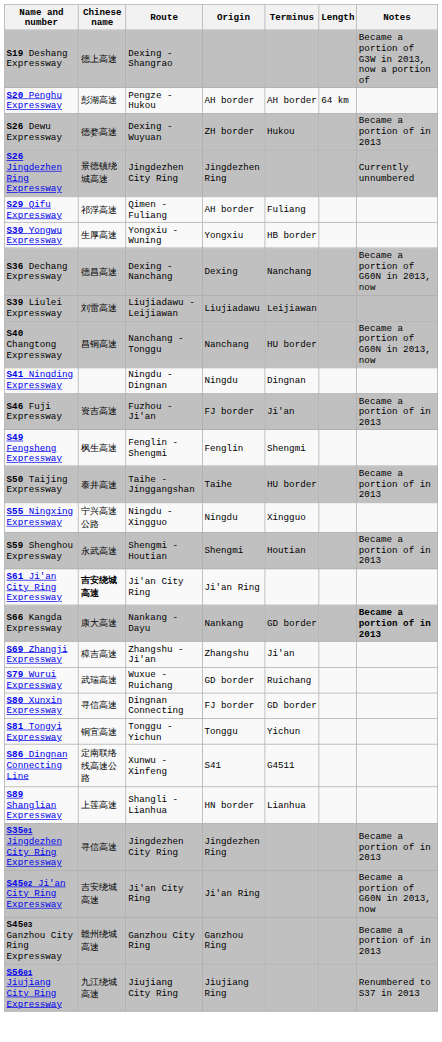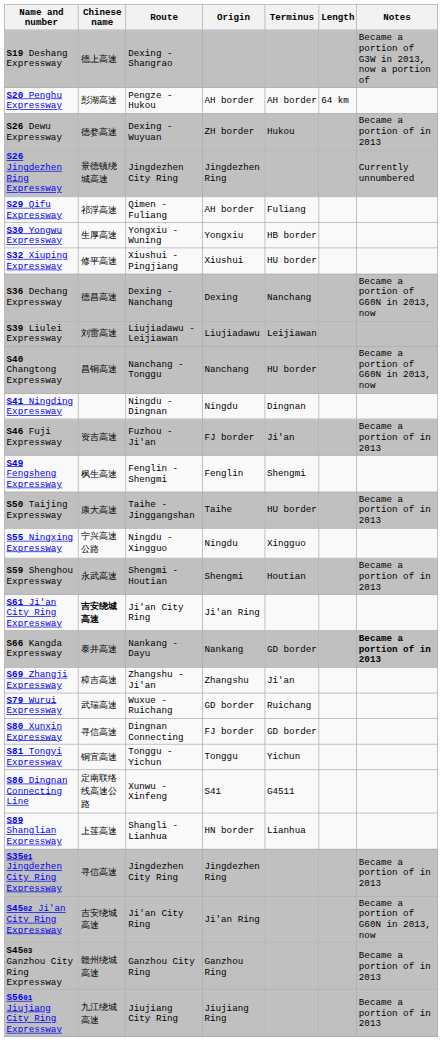+ row: S32 Xiuping Expressway | 修平高速 | Xiushui - Pingjiang | Xiushui | HU border
S50 Taijing Expressway | Chinese name: 泰井高速 -> 康大高速
S66 Kangda Expressway | Chinese name: 康大高速 -> 泰井高速
S5601 Jiujiang City Ring Expressway | Notes: Renumbered to S37 in 2013 -> Became a portion of in 2013
